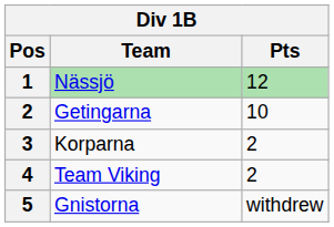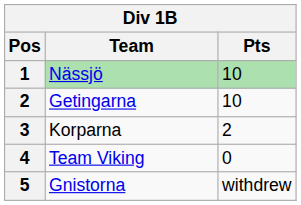Nässjö | Pts: 12 -> 10
Team Viking | Pts: 2 -> 0
